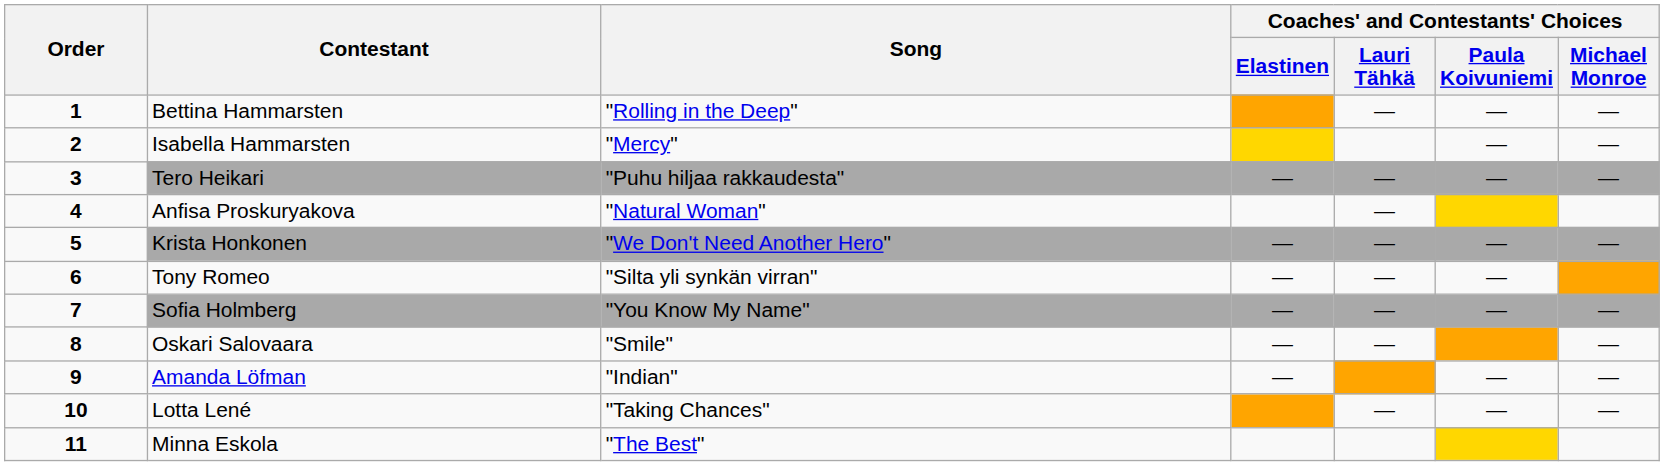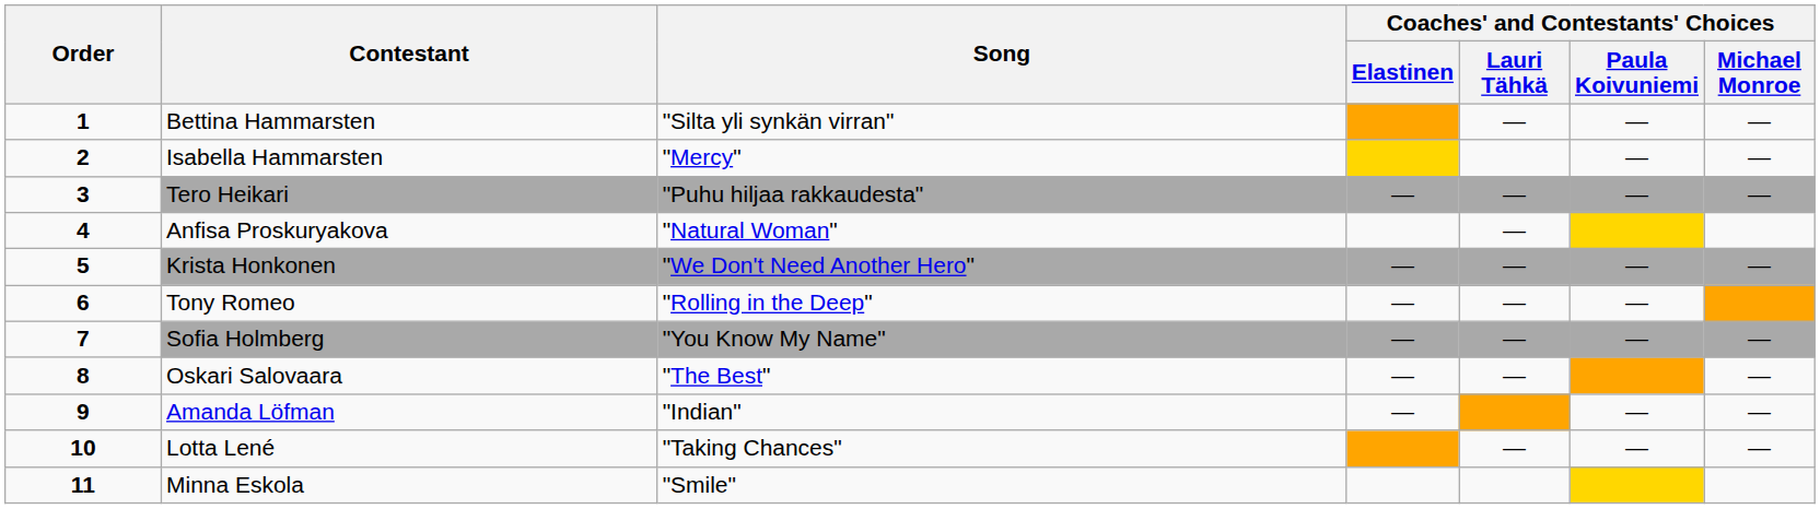Bettina Hammarsten | Song: "Rolling in the Deep" -> "Silta yli synkän virran"
Tony Romeo | Song: "Silta yli synkän virran" -> "Rolling in the Deep"
Oskari Salovaara | Song: "Smile" -> "The Best"
Minna Eskola | Song: "The Best" -> "Smile"
